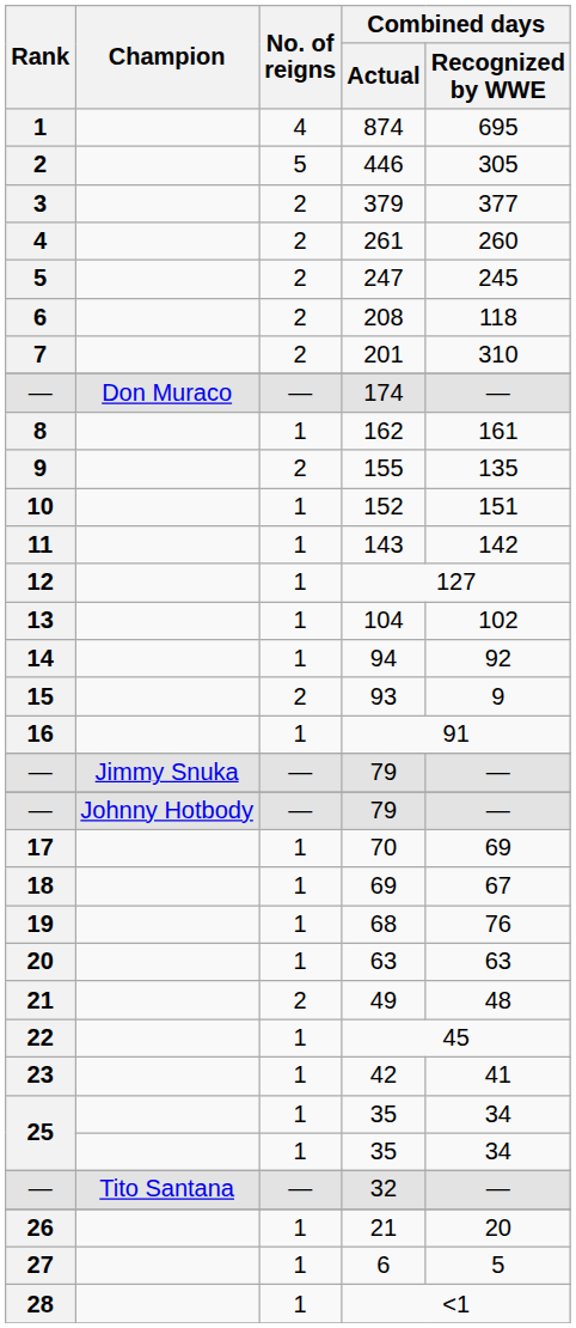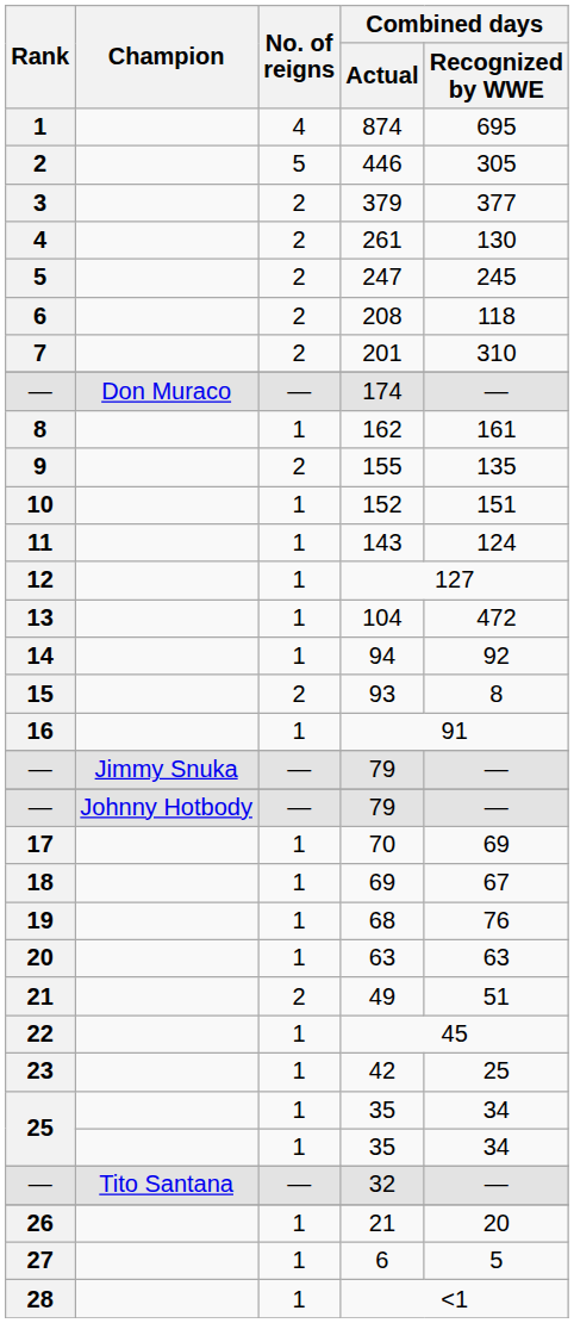261 | Combined days / Recognized by WWE: 260 -> 130
143 | Combined days / Recognized by WWE: 142 -> 124
104 | Combined days / Recognized by WWE: 102 -> 472
93 | Combined days / Recognized by WWE: 9 -> 8
49 | Combined days / Recognized by WWE: 48 -> 51
42 | Combined days / Recognized by WWE: 41 -> 25
